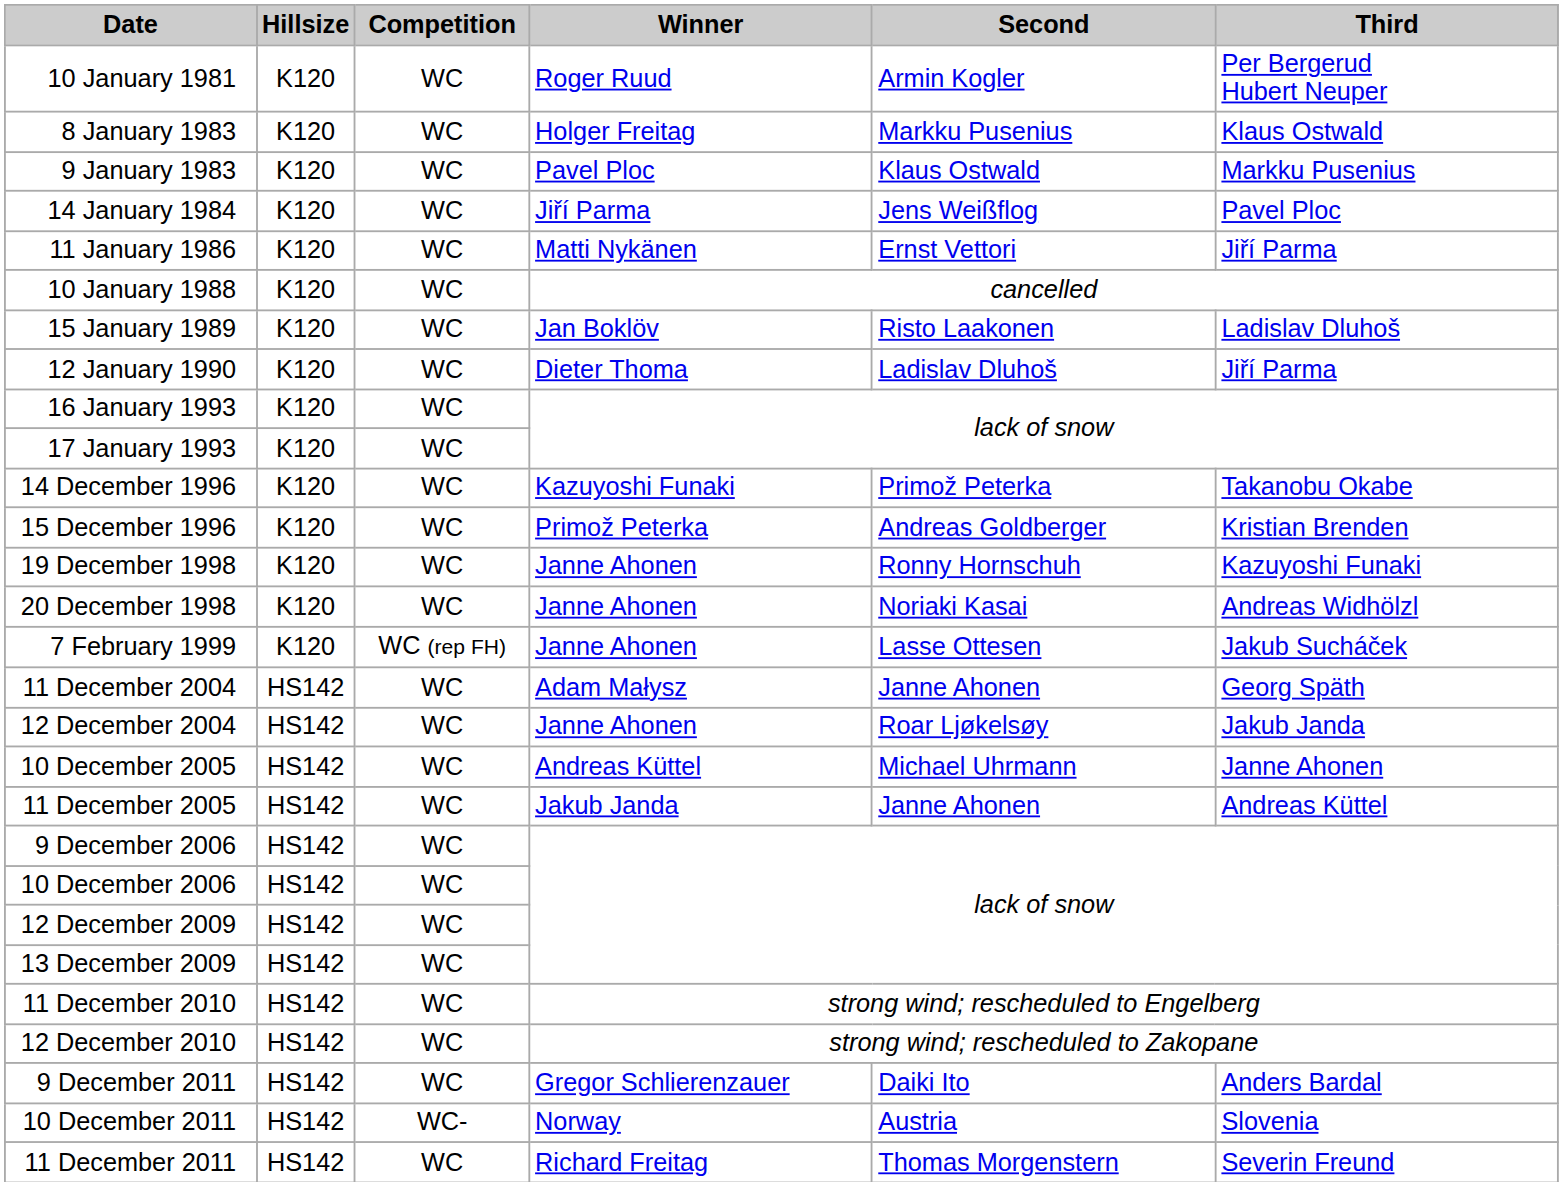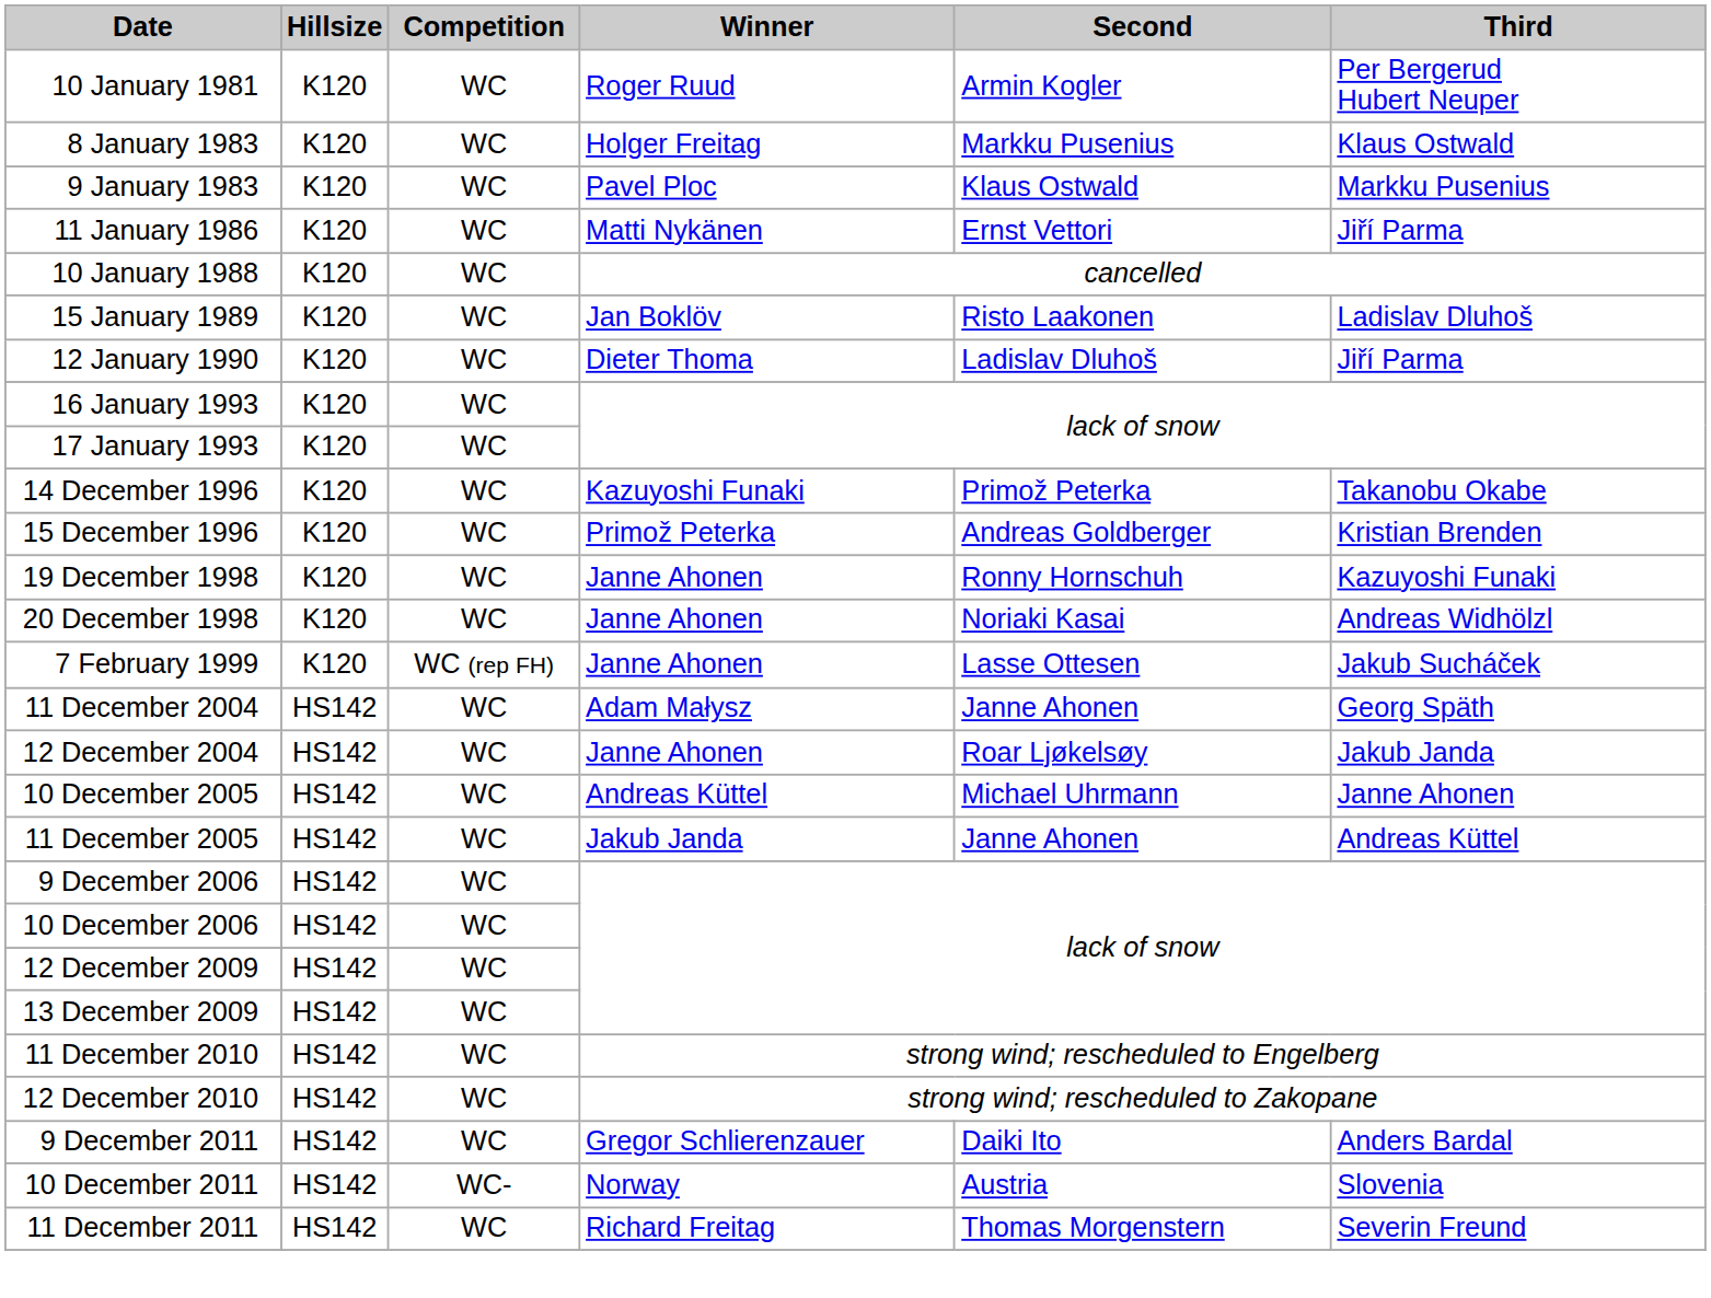- row: 14 January 1984 | K120 | WC | Jiří Parma | Jens Weißflog | Pavel Ploc
